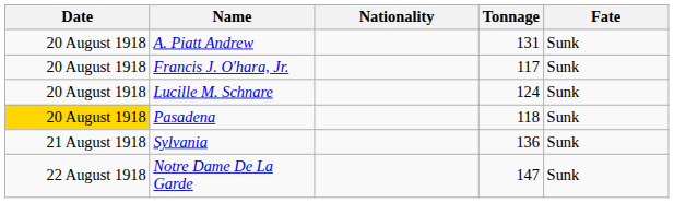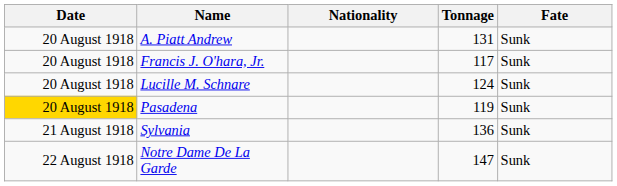Pasadena | Tonnage: 118 -> 119
